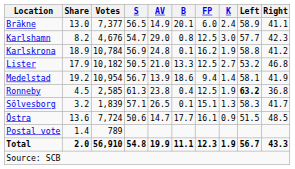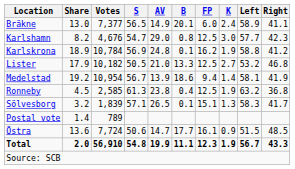Ronneby | Left: bold -> normal
rows swapped: Östra <-> Postal vote
